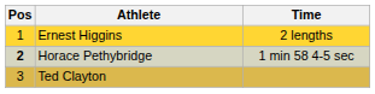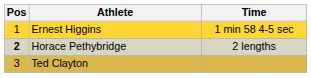Ernest Higgins | Time: 2 lengths -> 1 min 58 4-5 sec
Horace Pethybridge | Time: 1 min 58 4-5 sec -> 2 lengths
